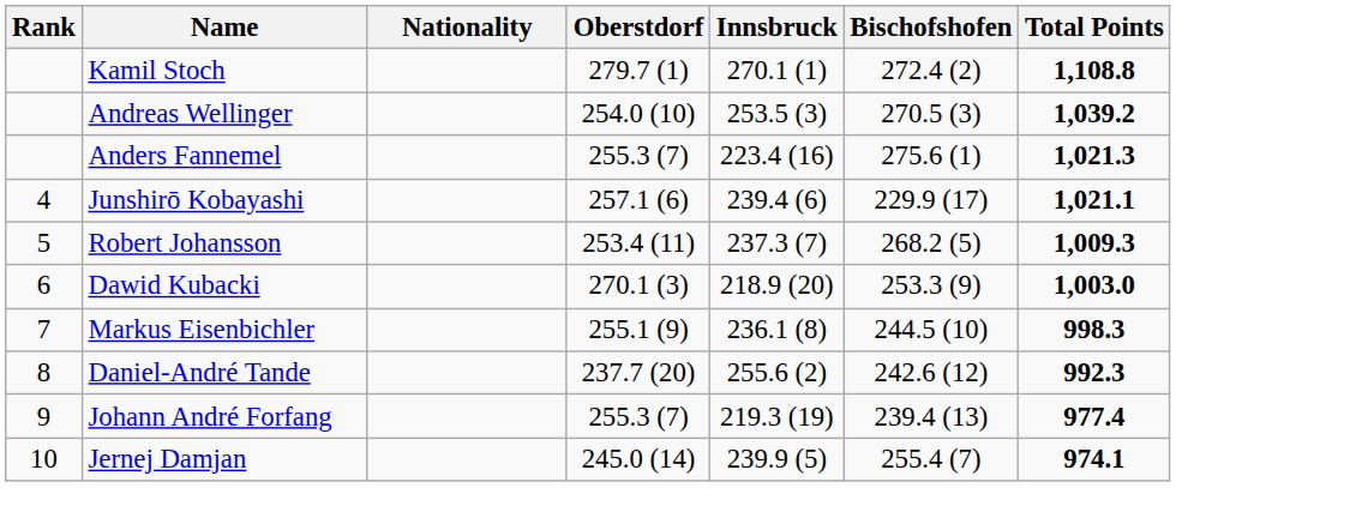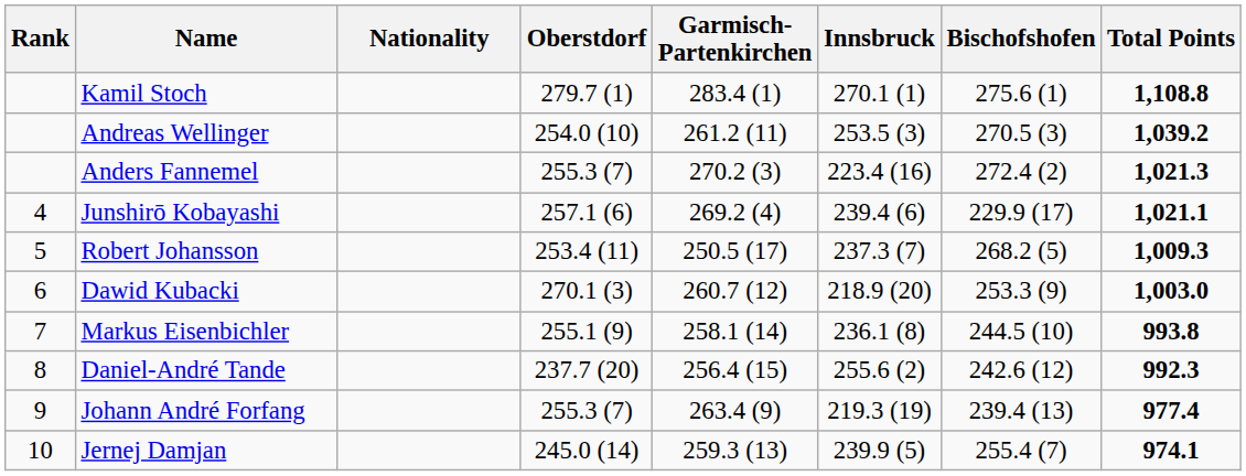+ column: Garmisch- Partenkirchen | 283.4 (1) | 261.2 (11) | 270.2 (3) | 269.2 (4) | 250.5 (17) | 260.7 (12) | 258.1 (14) | 256.4 (15) | 263.4 (9) | 259.3 (13)
Kamil Stoch | Bischofshofen: 272.4 (2) -> 275.6 (1)
Anders Fannemel | Bischofshofen: 275.6 (1) -> 272.4 (2)
Markus Eisenbichler | Total Points: 998.3 -> 993.8
